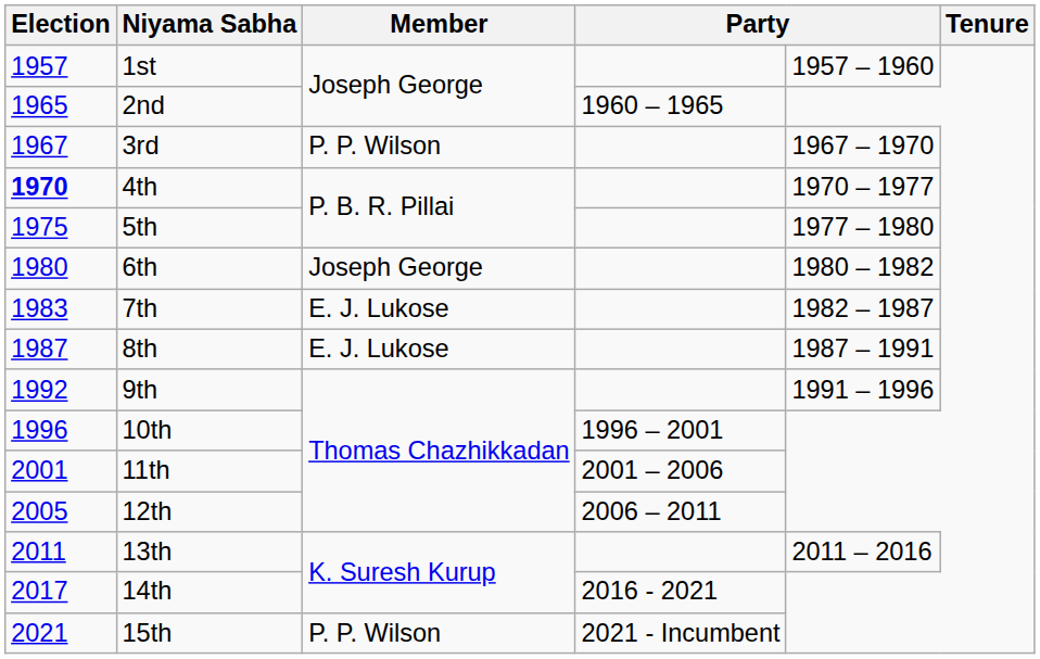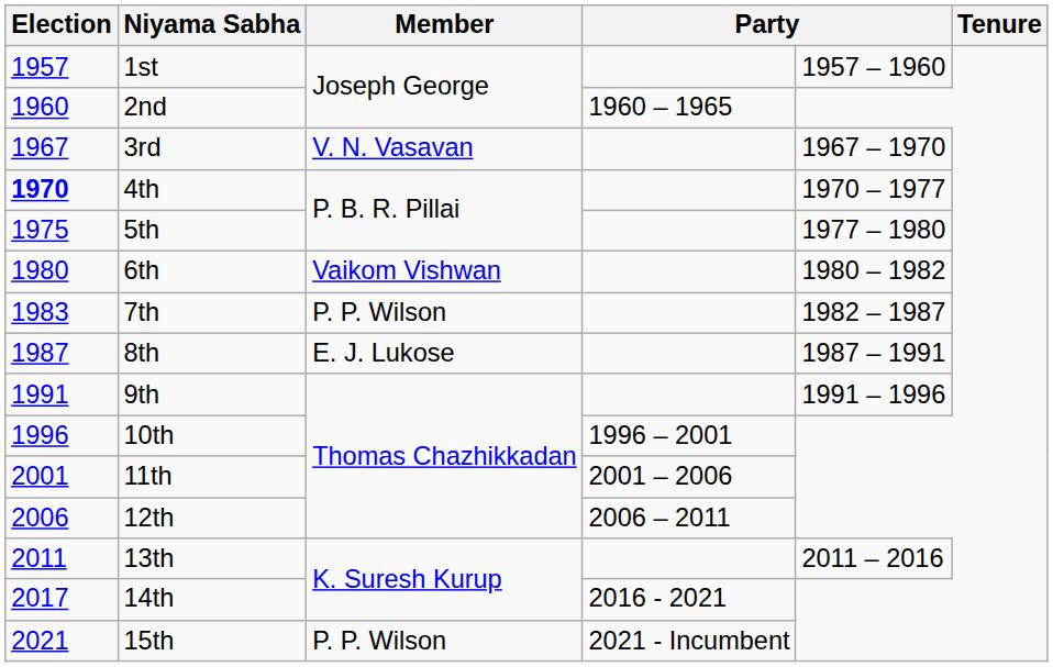2nd | Election: 1965 -> 1960
3rd | Member: P. P. Wilson -> V. N. Vasavan
6th | Member: Joseph George -> Vaikom Vishwan
7th | Member: E. J. Lukose -> P. P. Wilson
9th | Election: 1992 -> 1991
12th | Election: 2005 -> 2006
